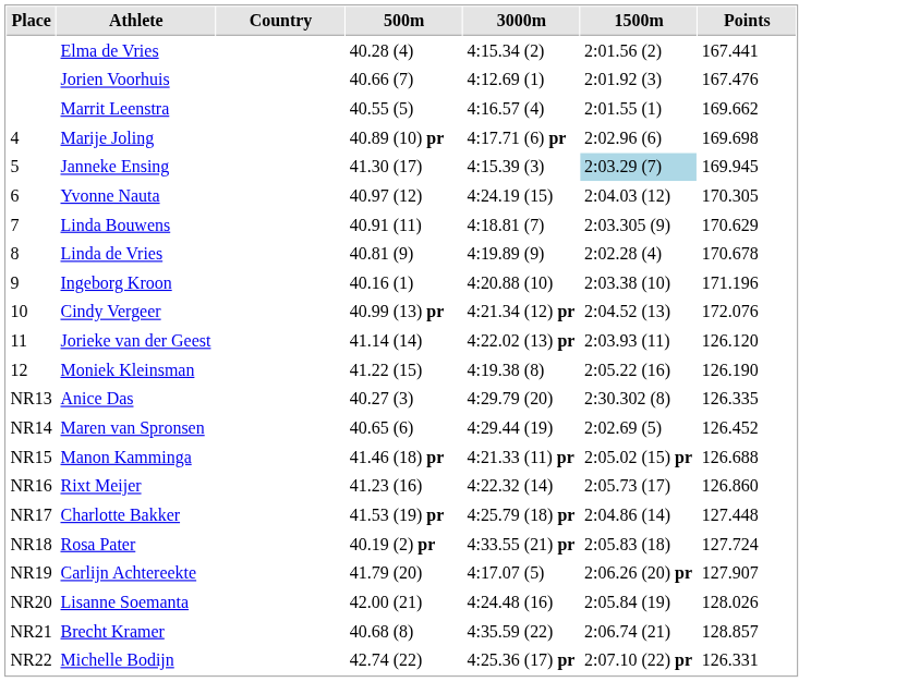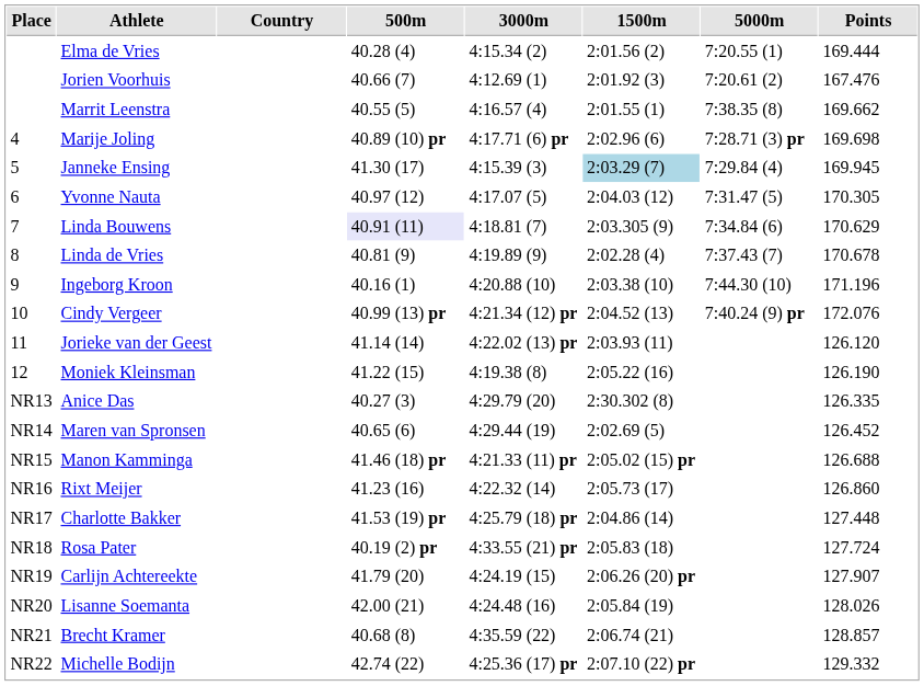+ column: 5000m | 7:20.55 (1) | 7:20.61 (2) | 7:38.35 (8) | 7:28.71 (3) pr | 7:29.84 (4) | 7:31.47 (5) | 7:34.84 (6) | 7:37.43 (7) | 7:44.30 (10) | 7:40.24 (9) pr
Elma de Vries | Points: 167.441 -> 169.444
Yvonne Nauta | 3000m: 4:24.19 (15) -> 4:17.07 (5)
Linda Bouwens | 500m: no background -> lavender background
Carlijn Achtereekte | 3000m: 4:17.07 (5) -> 4:24.19 (15)
Michelle Bodijn | Points: 126.331 -> 129.332
